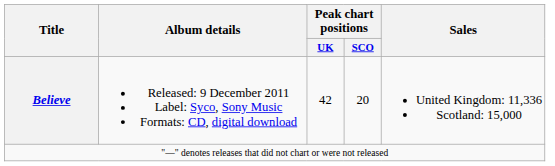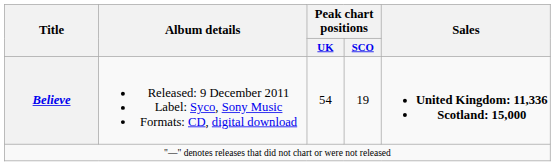Believe | Peak chart positions / UK: 42 -> 54
Believe | Peak chart positions / SCO: 20 -> 19
Believe | Sales: normal -> bold
